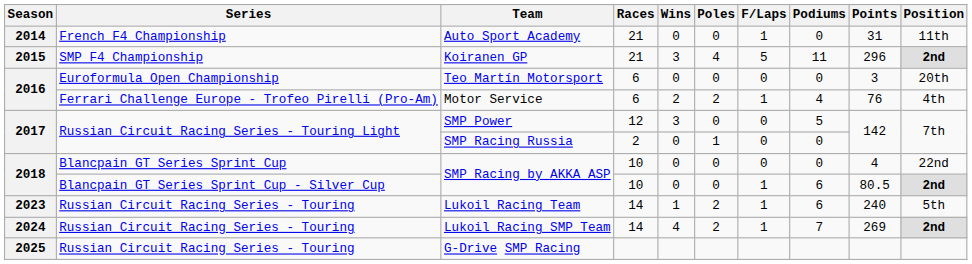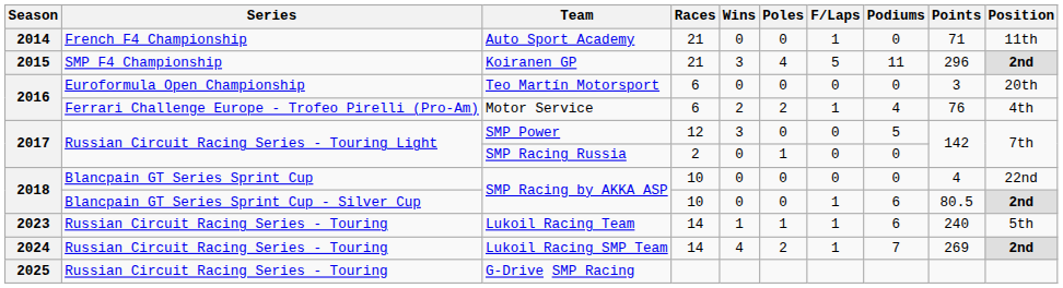Auto Sport Academy | Points: 31 -> 71
Lukoil Racing Team | Poles: 2 -> 1
